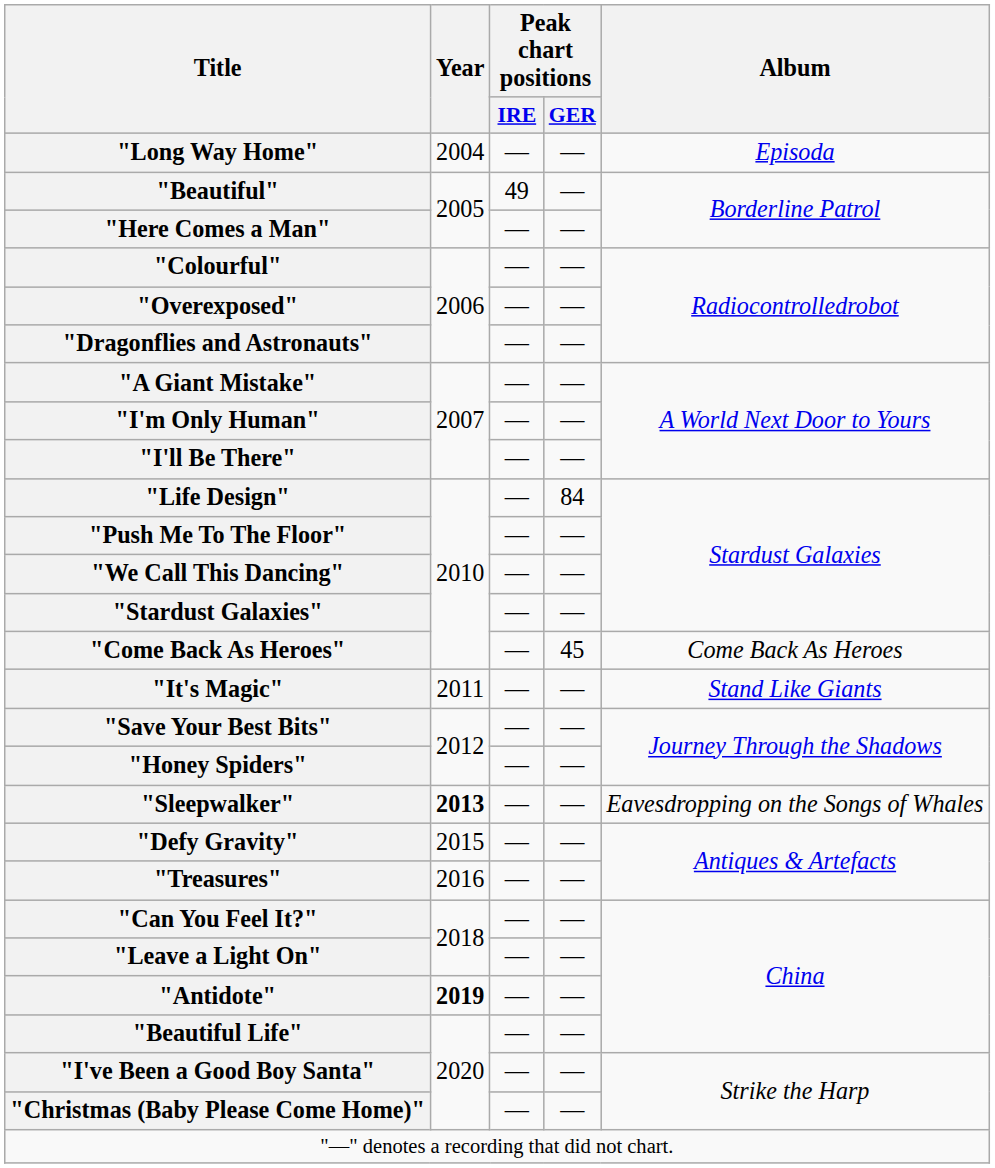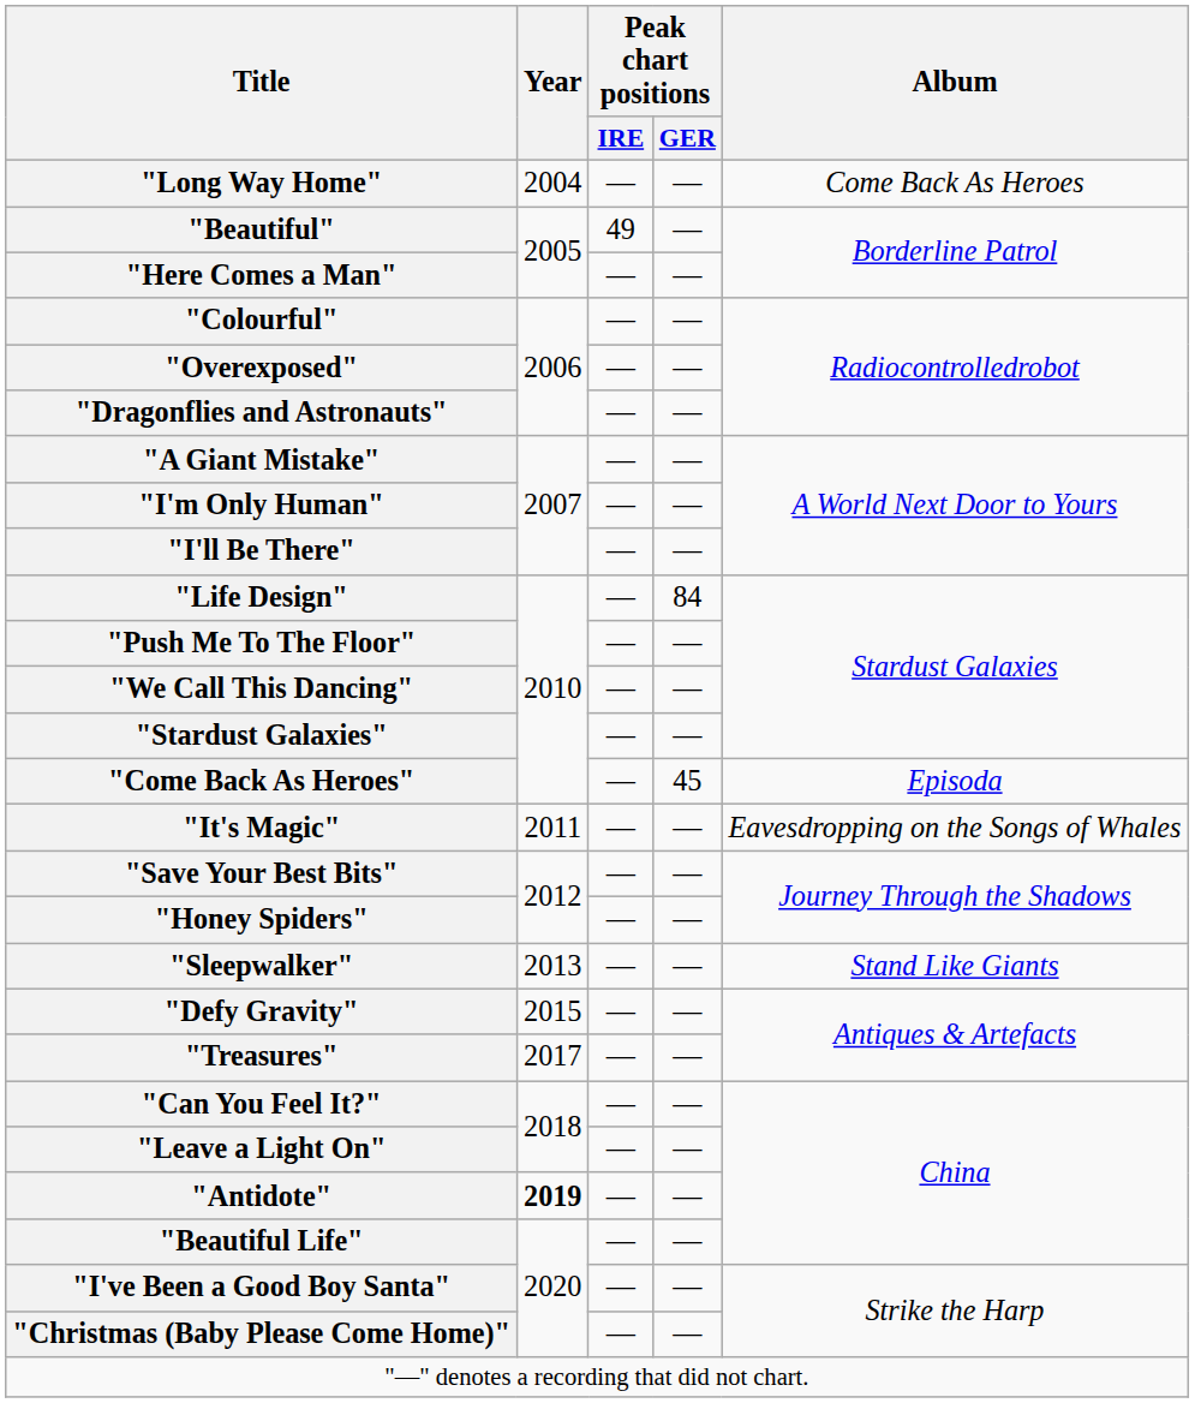"Long Way Home" | Album: Episoda -> Come Back As Heroes
"Come Back As Heroes" | Album: Come Back As Heroes -> Episoda
"It's Magic" | Album: Stand Like Giants -> Eavesdropping on the Songs of Whales
"Sleepwalker" | Year: bold -> normal
"Sleepwalker" | Album: Eavesdropping on the Songs of Whales -> Stand Like Giants
"Treasures" | Year: 2016 -> 2017
